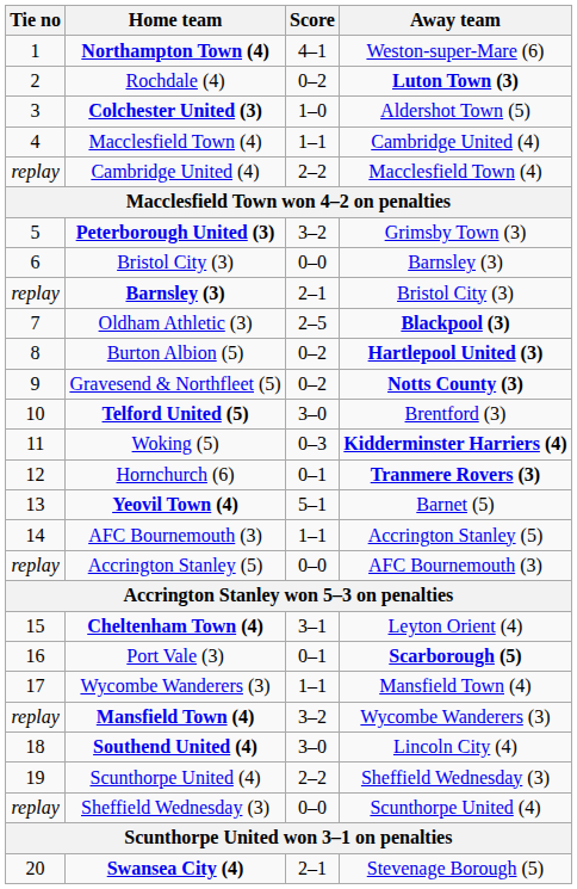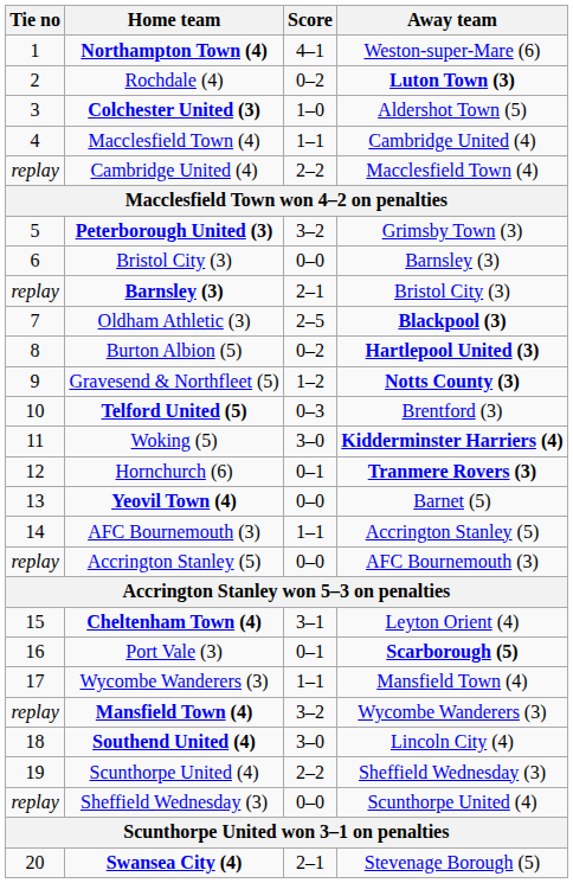Gravesend & Northfleet (5) | Score: 0–2 -> 1–2
Telford United (5) | Score: 3–0 -> 0–3
Woking (5) | Score: 0–3 -> 3–0
Yeovil Town (4) | Score: 5–1 -> 0–0
